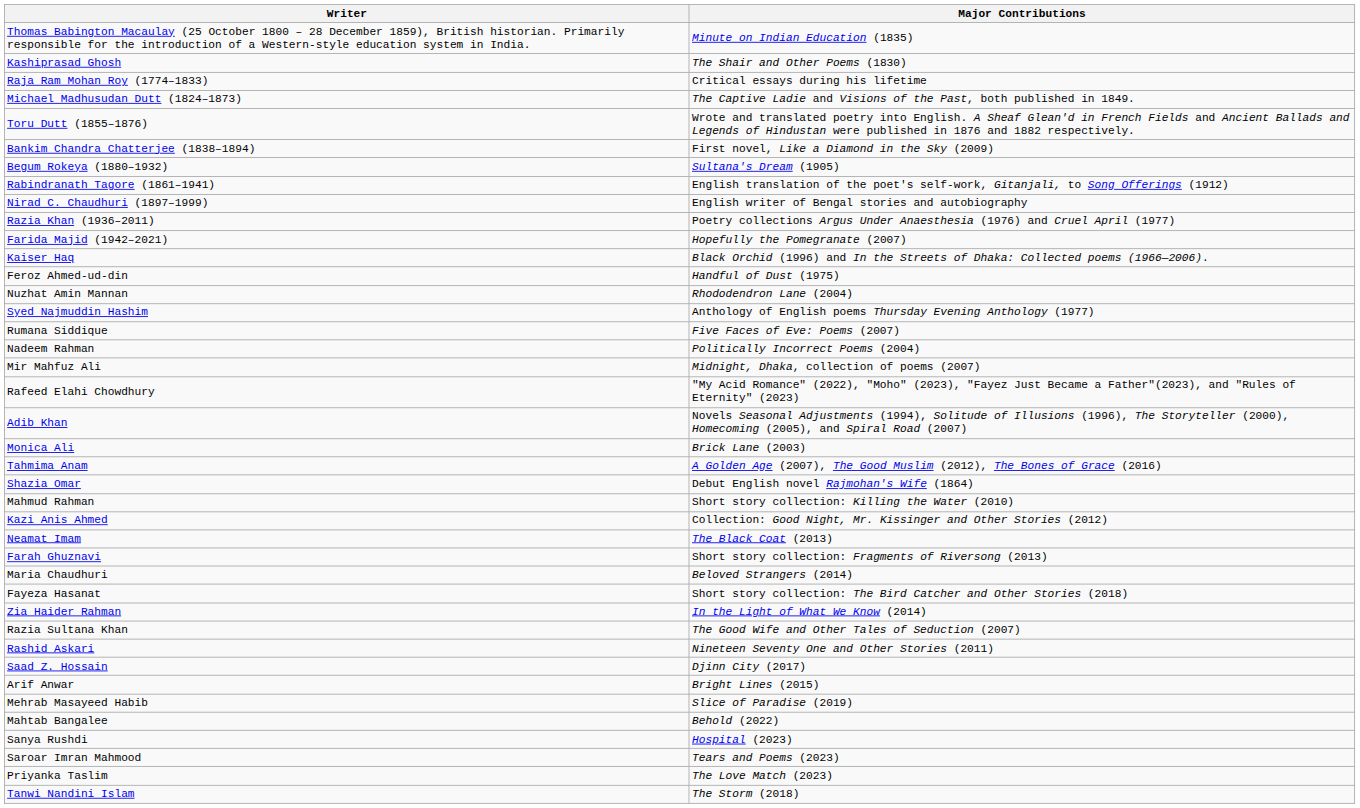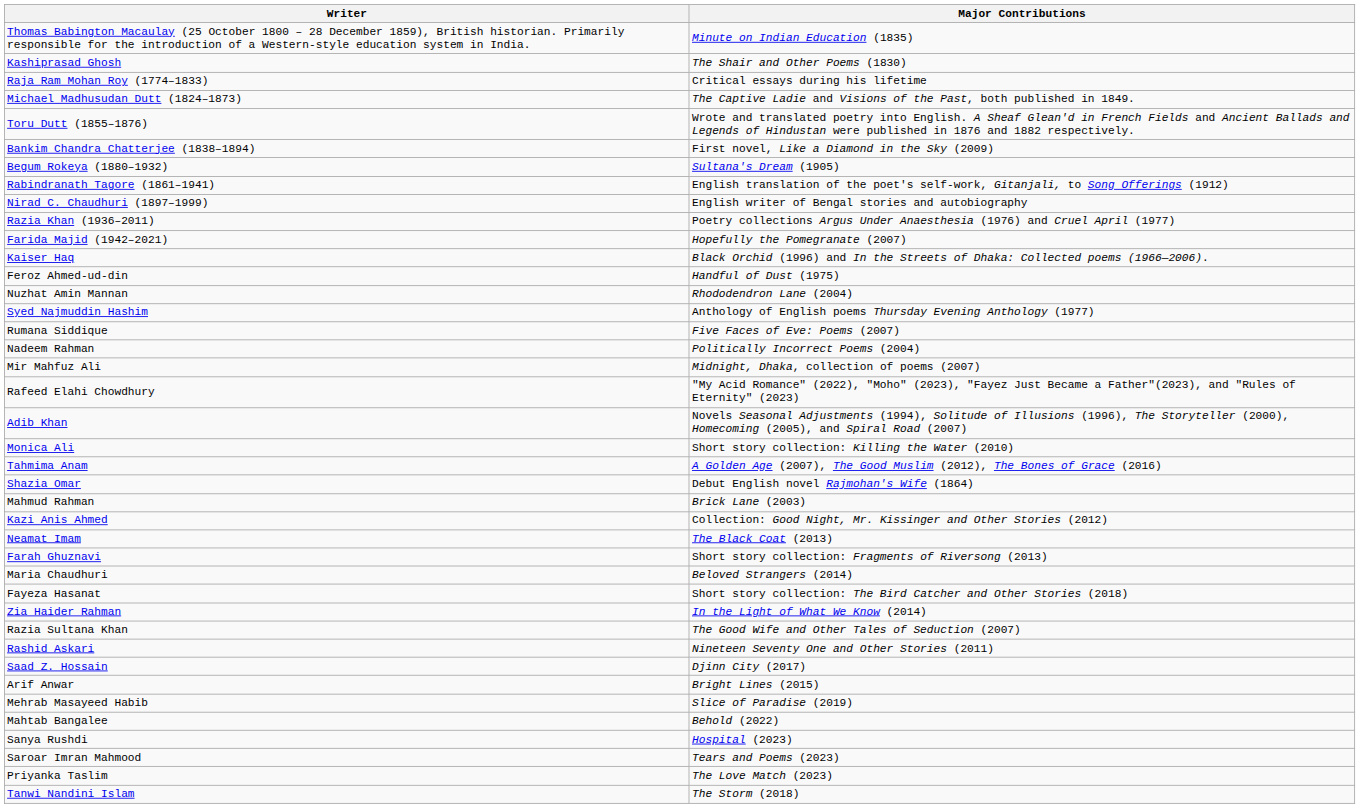Monica Ali | Major Contributions: Brick Lane (2003) -> Short story collection: Killing the Water (2010)
Mahmud Rahman | Major Contributions: Short story collection: Killing the Water (2010) -> Brick Lane (2003)
